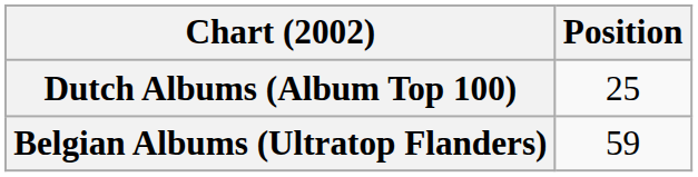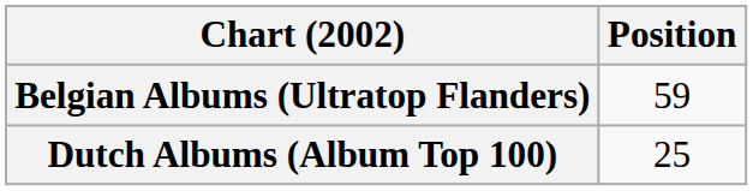rows swapped: Belgian Albums (Ultratop Flanders) <-> Dutch Albums (Album Top 100)
